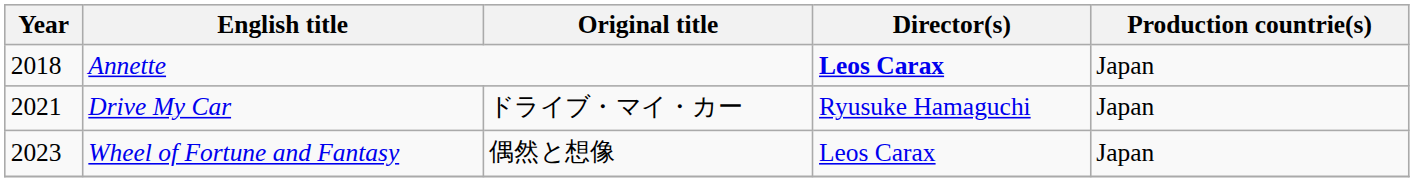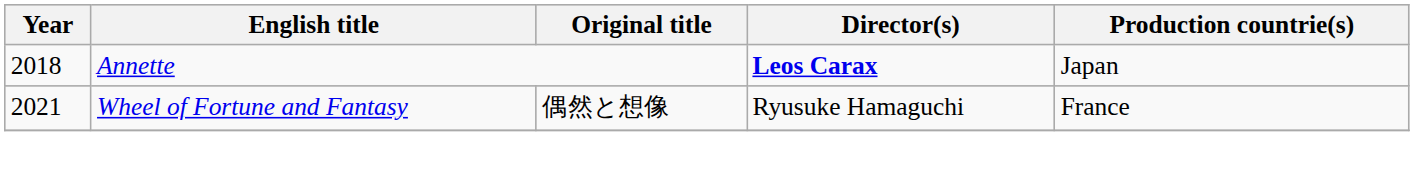- row: 2021 | Drive My Car | ドライブ・マイ・カー | Ryusuke Hamaguchi | Japan
Wheel of Fortune and Fantasy | Year: 2023 -> 2021
Wheel of Fortune and Fantasy | Director(s): Leos Carax -> Ryusuke Hamaguchi
Wheel of Fortune and Fantasy | Production countrie(s): Japan -> France
